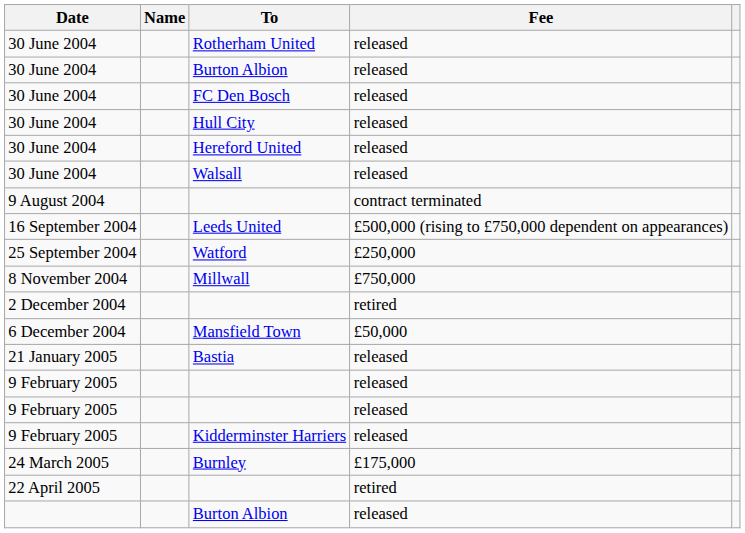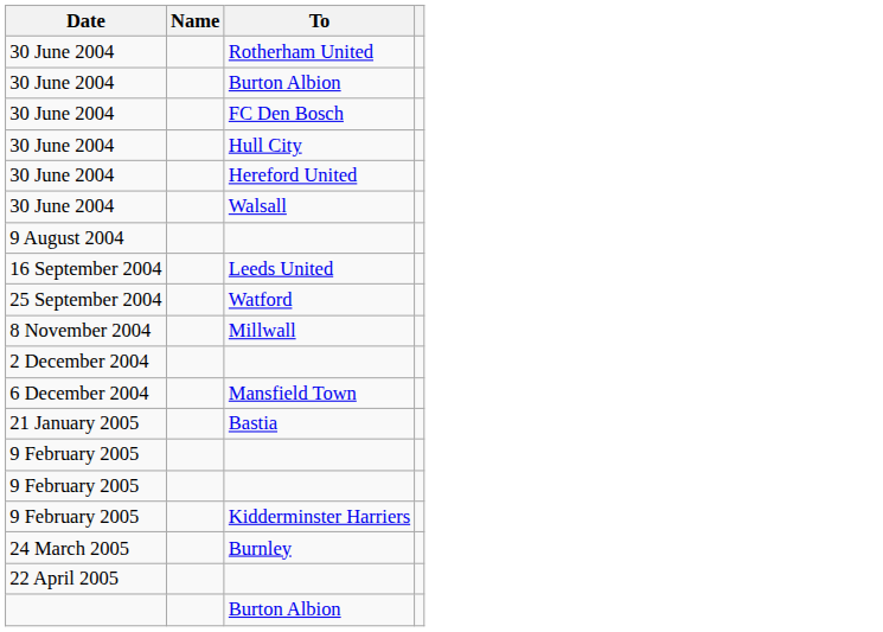- column: Fee | released | released | released | released | released | released | contract terminated | £500,000 (rising to £750,000 dependent on appearances) | £250,000 | £750,000 | retired | £50,000 | released | released | released | released | £175,000 | retired | released
